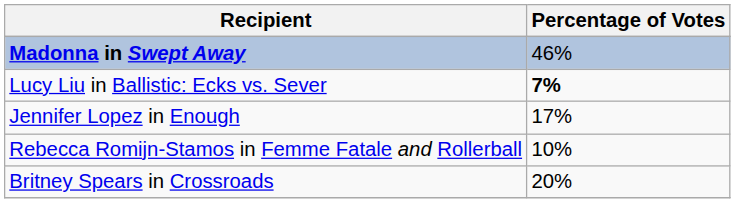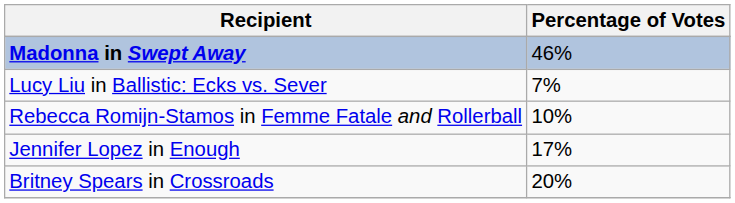Lucy Liu in Ballistic: Ecks vs. Sever | Percentage of Votes: bold -> normal
rows swapped: Jennifer Lopez in Enough <-> Rebecca Romijn-Stamos in Femme Fatale and Rollerball
